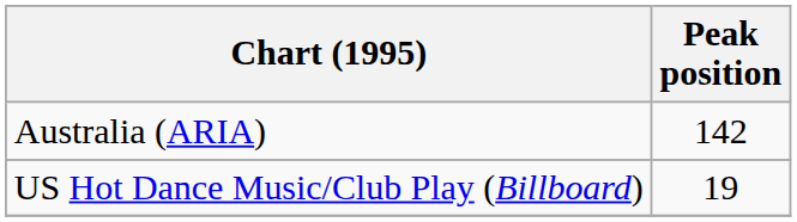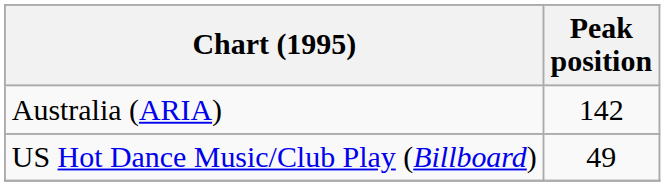US Hot Dance Music/Club Play (Billboard) | Peak position: 19 -> 49
